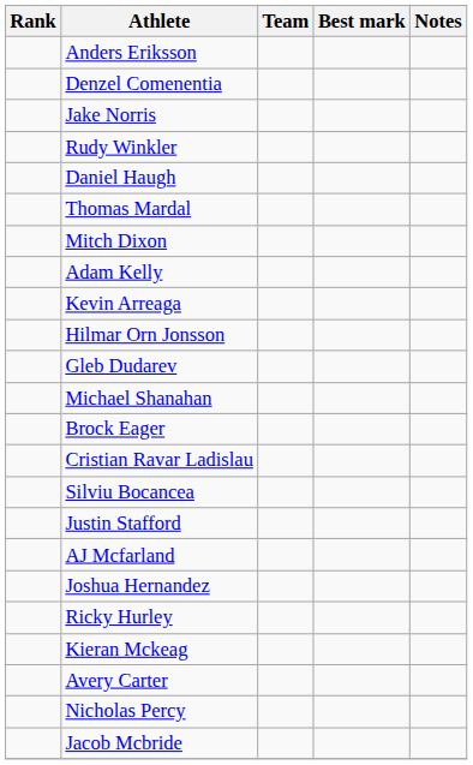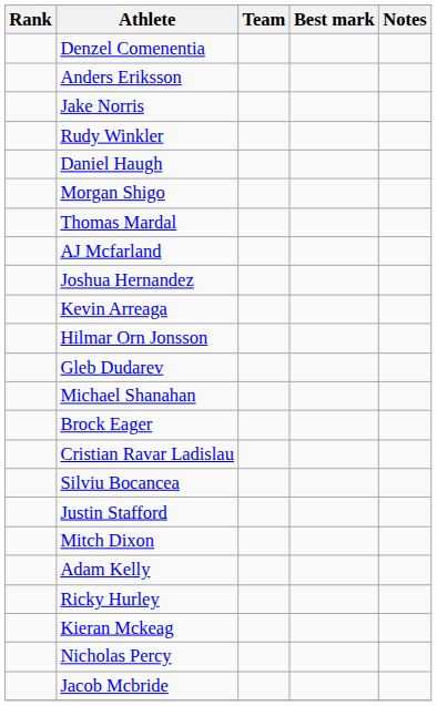rows swapped: Denzel Comenentia <-> Anders Eriksson
+ row: Morgan Shigo
rows swapped: AJ Mcfarland <-> Mitch Dixon
rows swapped: Adam Kelly <-> Joshua Hernandez
- row: Avery Carter
